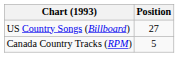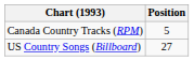rows swapped: Canada Country Tracks (RPM) <-> US Country Songs (Billboard)
